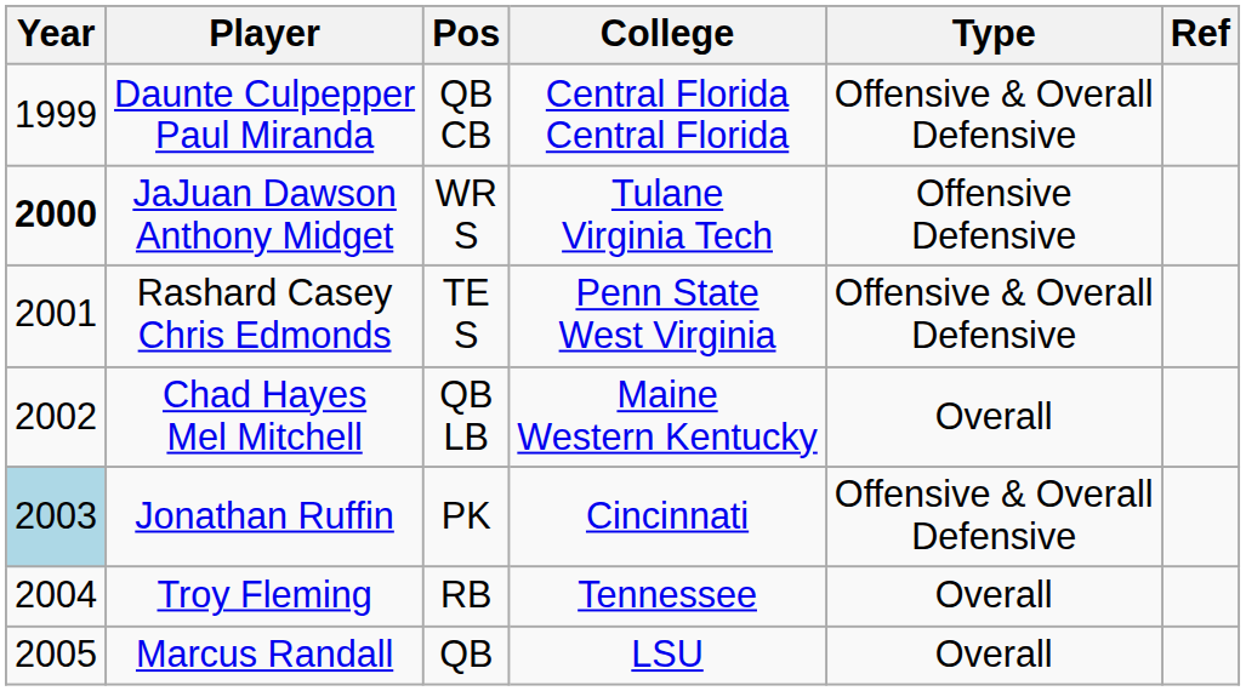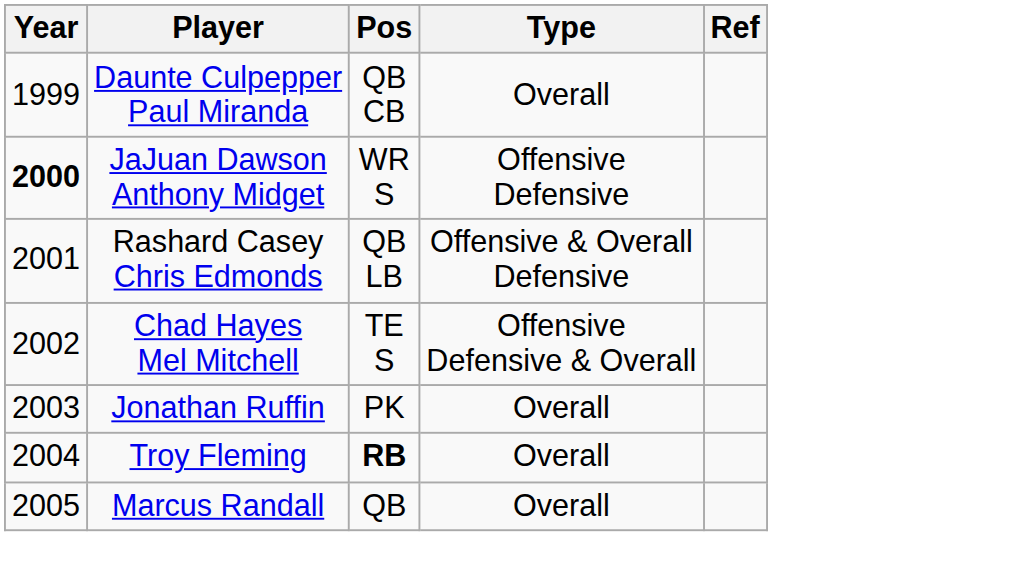- column: College | Central Florida Central Florida | Tulane Virginia Tech | Penn State West Virginia | Maine Western Kentucky | Cincinnati | Tennessee | LSU
Daunte Culpepper Paul Miranda | Type: Offensive & Overall Defensive -> Overall
Rashard Casey Chris Edmonds | Pos: TE S -> QB LB
Chad Hayes Mel Mitchell | Pos: QB LB -> TE S
Chad Hayes Mel Mitchell | Type: Overall -> Offensive Defensive & Overall
Jonathan Ruffin | Year: lightblue background -> no background
Jonathan Ruffin | Type: Offensive & Overall Defensive -> Overall
Troy Fleming | Pos: normal -> bold
